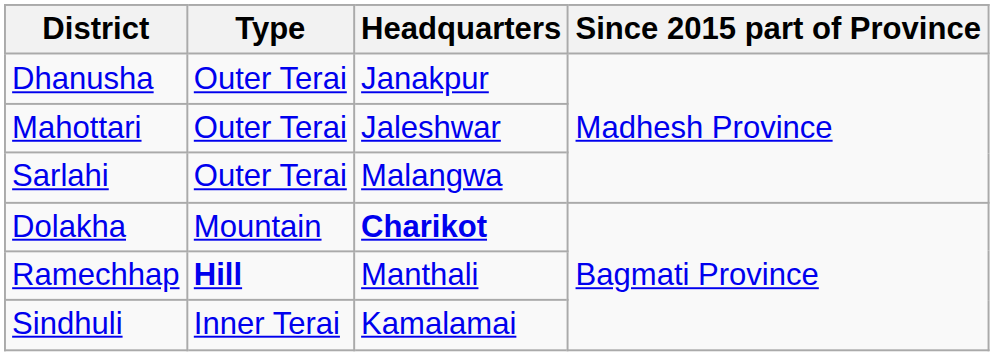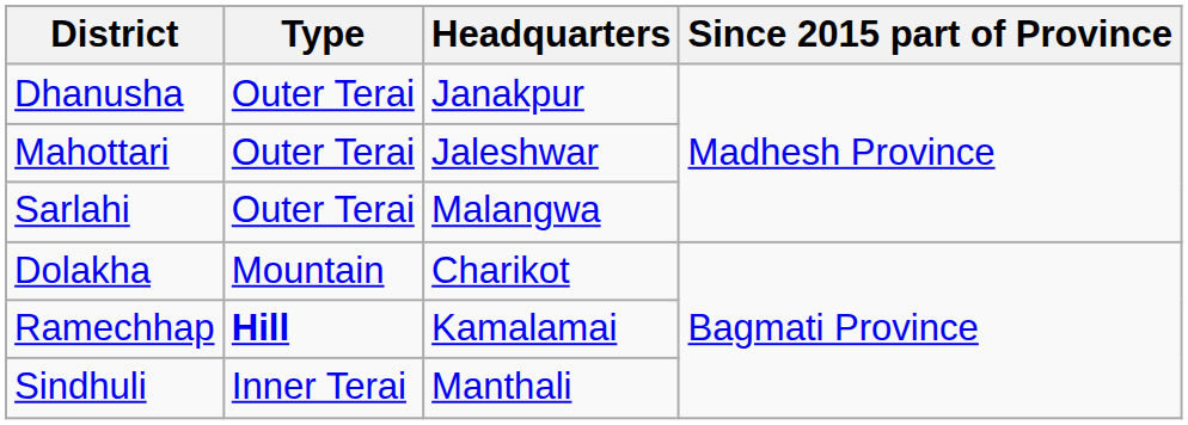Dolakha | Headquarters: bold -> normal
Ramechhap | Headquarters: Manthali -> Kamalamai
Sindhuli | Headquarters: Kamalamai -> Manthali
